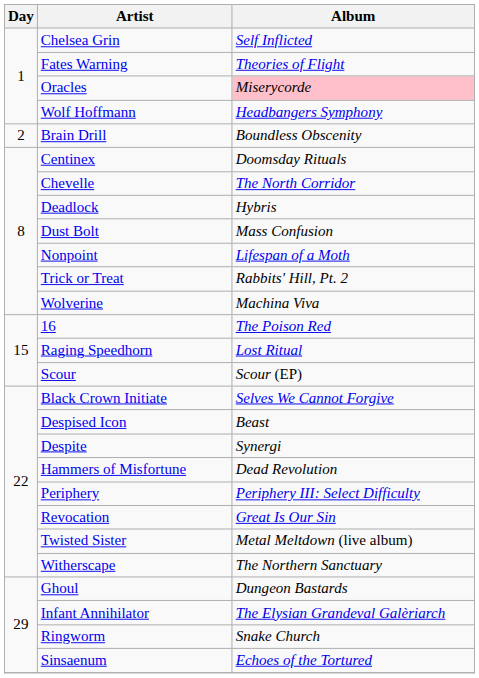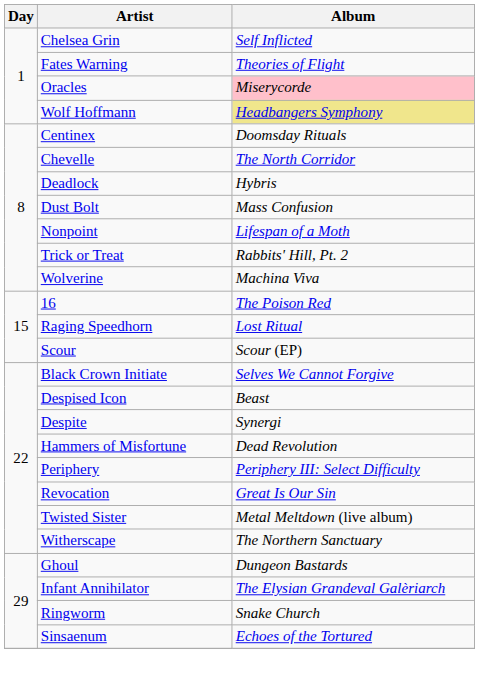Wolf Hoffmann | Album: no background -> khaki background
- row: 2 | Brain Drill | Boundless Obscenity
